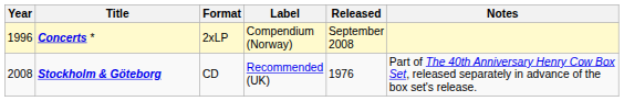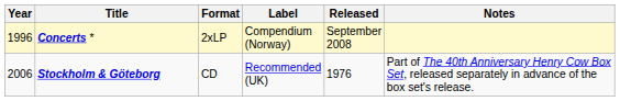Stockholm & Göteborg | Year: 2008 -> 2006
